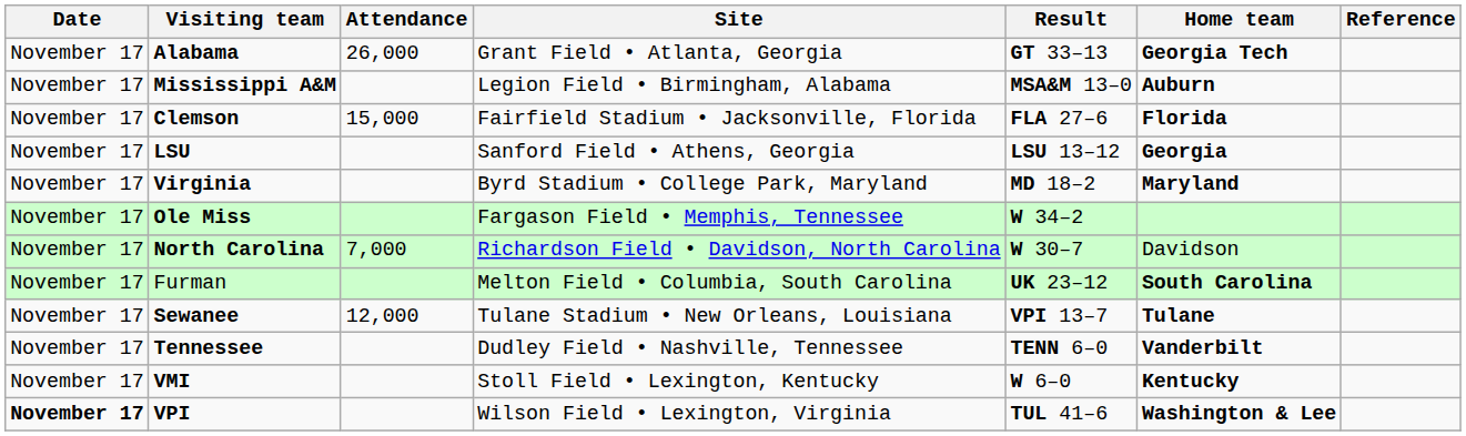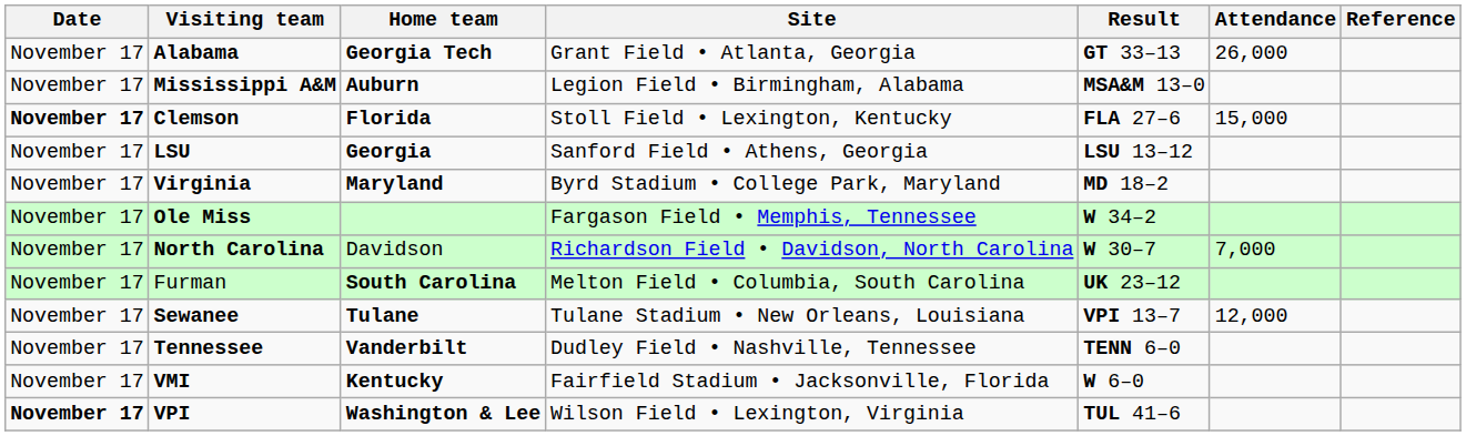columns swapped: Home team <-> Attendance
Clemson | Date: normal -> bold
Clemson | Site: Fairfield Stadium • Jacksonville, Florida -> Stoll Field • Lexington, Kentucky
VMI | Site: Stoll Field • Lexington, Kentucky -> Fairfield Stadium • Jacksonville, Florida
